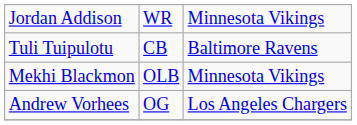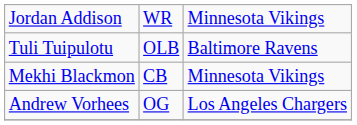Tuli Tuipulotu | column 2: CB -> OLB
Mekhi Blackmon | column 2: OLB -> CB
